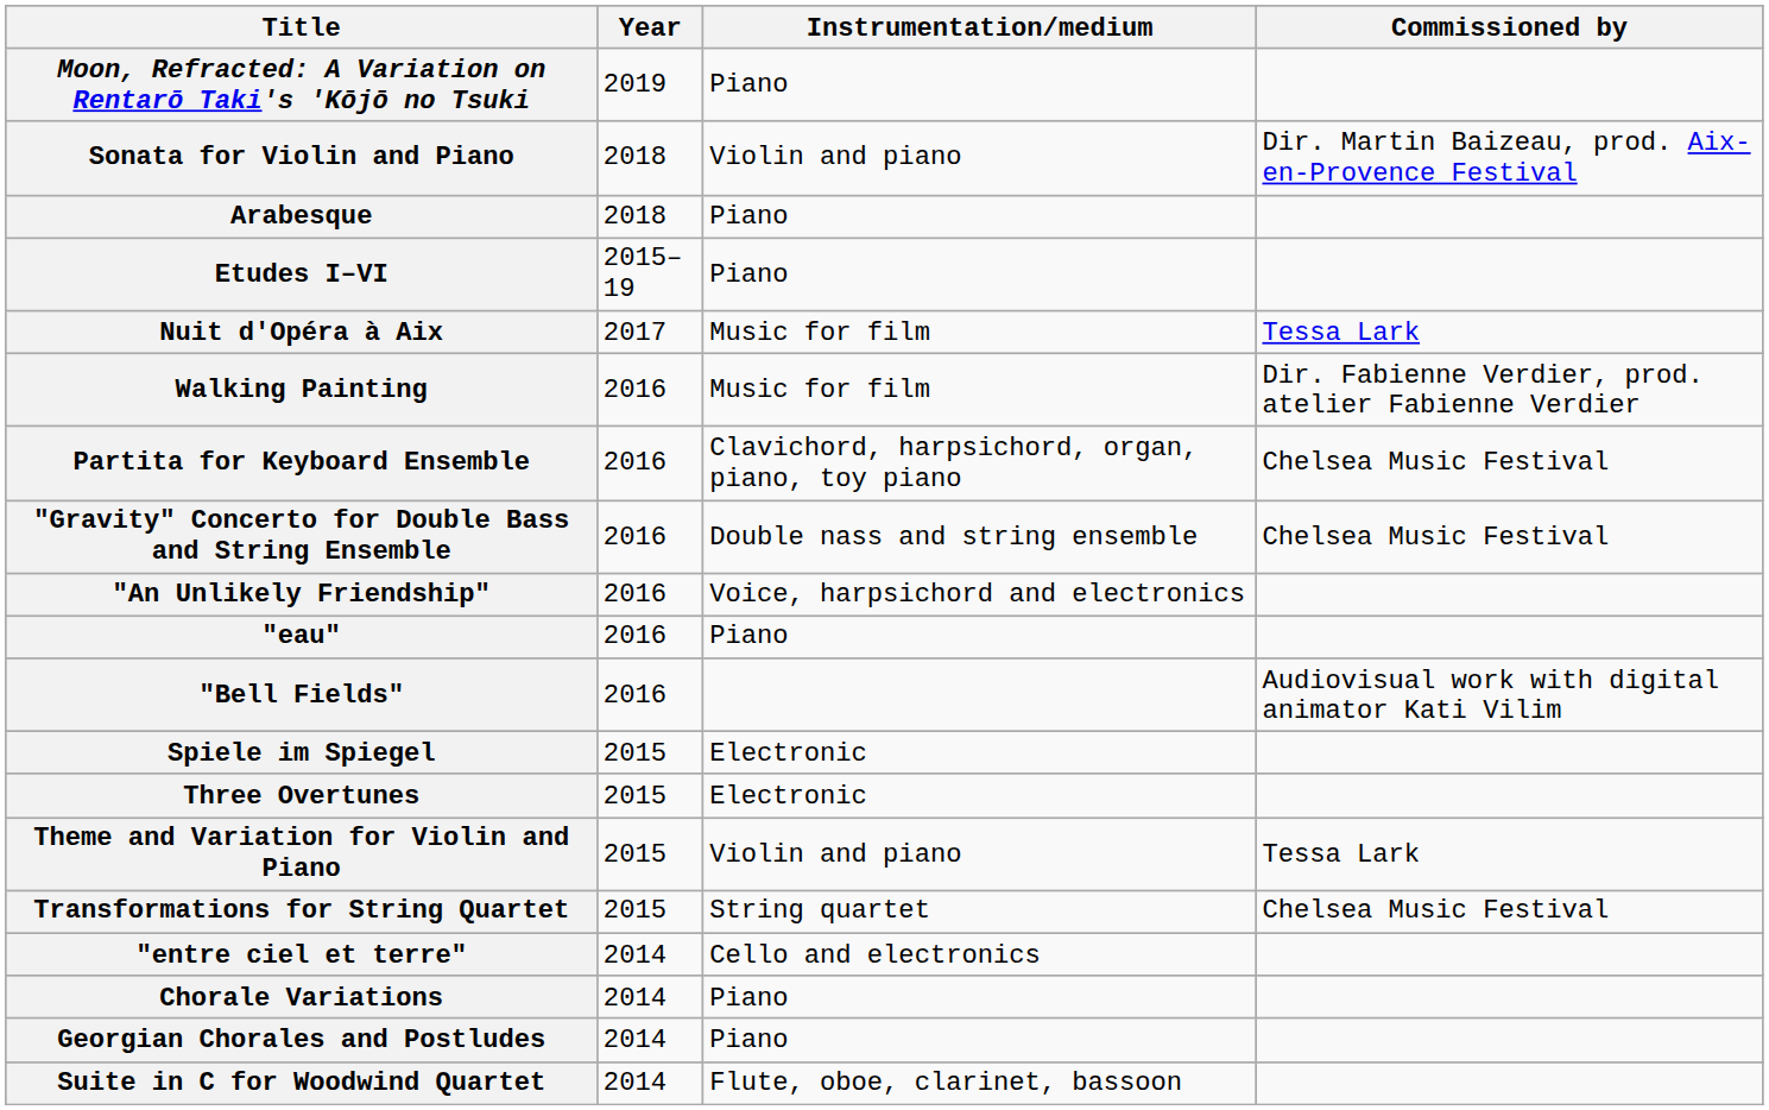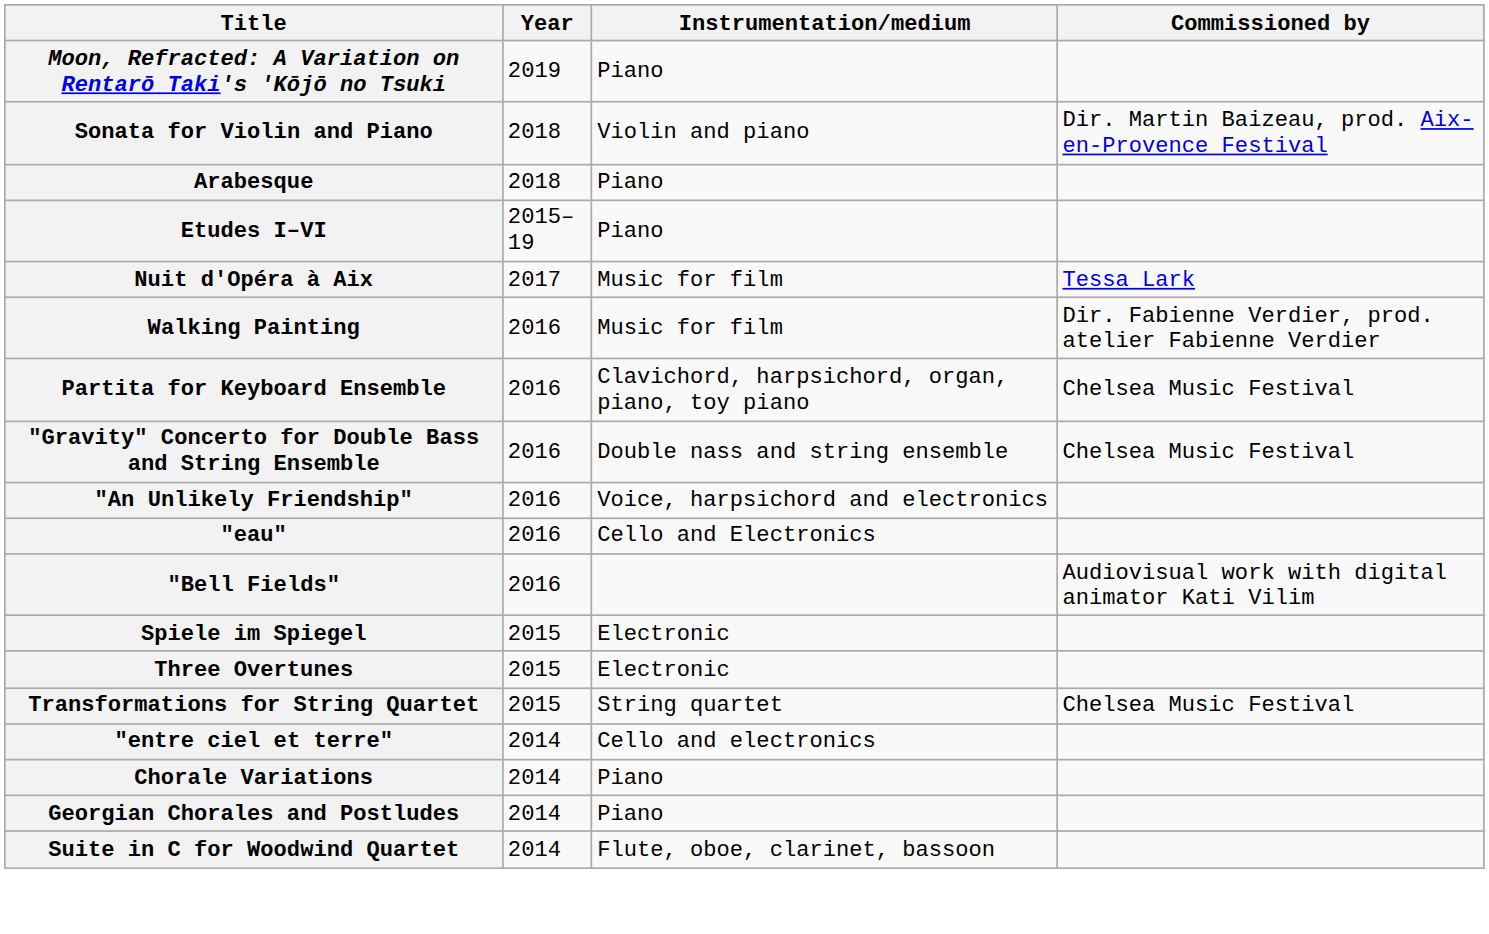"eau" | Instrumentation/medium: Piano -> Cello and Electronics
- row: Theme and Variation for Violin and Piano | 2015 | Violin and piano | Tessa Lark
